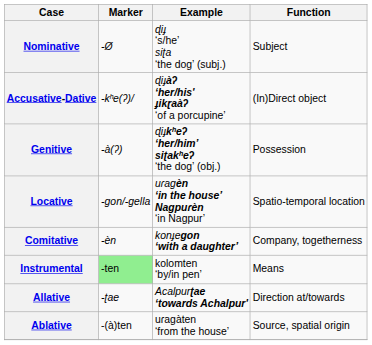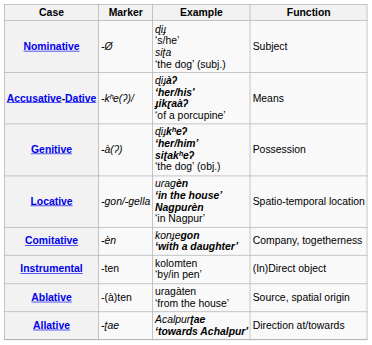Accusative-Dative | Function: (In)Direct object -> Means
Instrumental | Marker: lightgreen background -> no background
Instrumental | Function: Means -> (In)Direct object
rows swapped: Allative <-> Ablative
